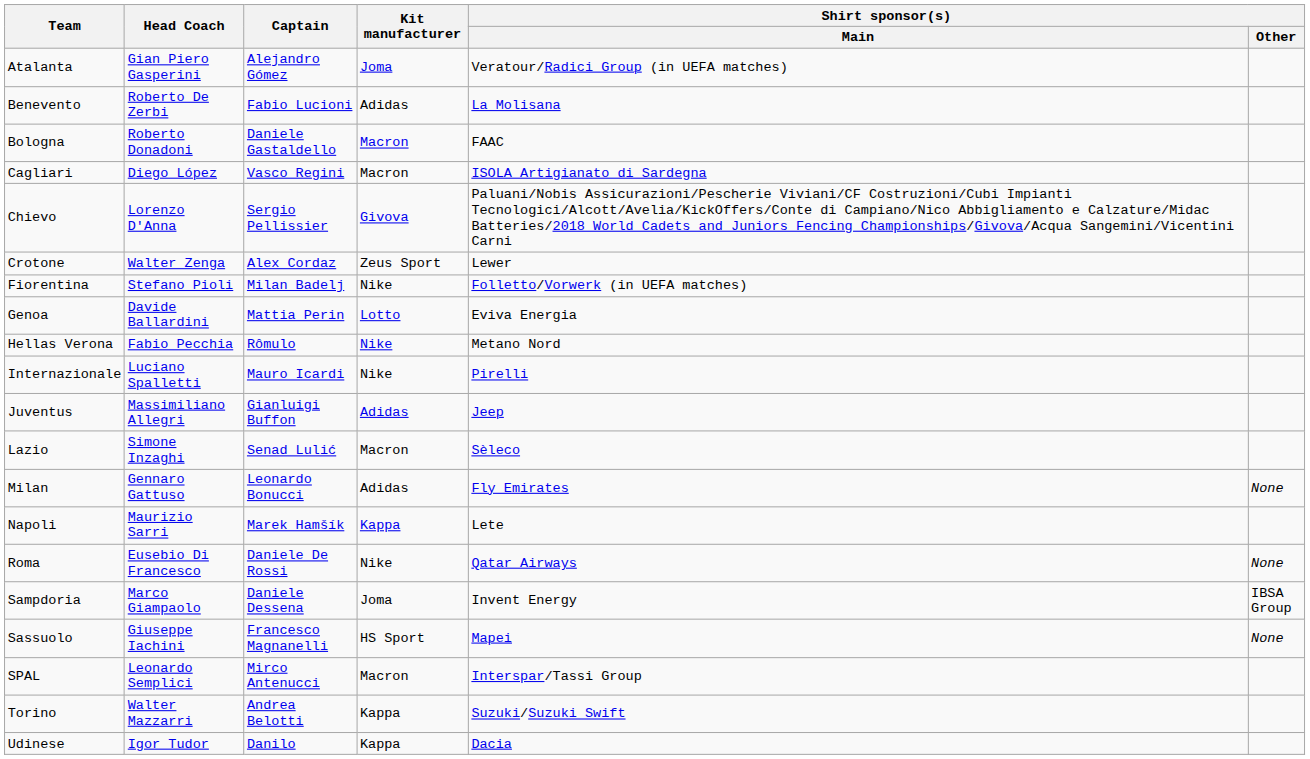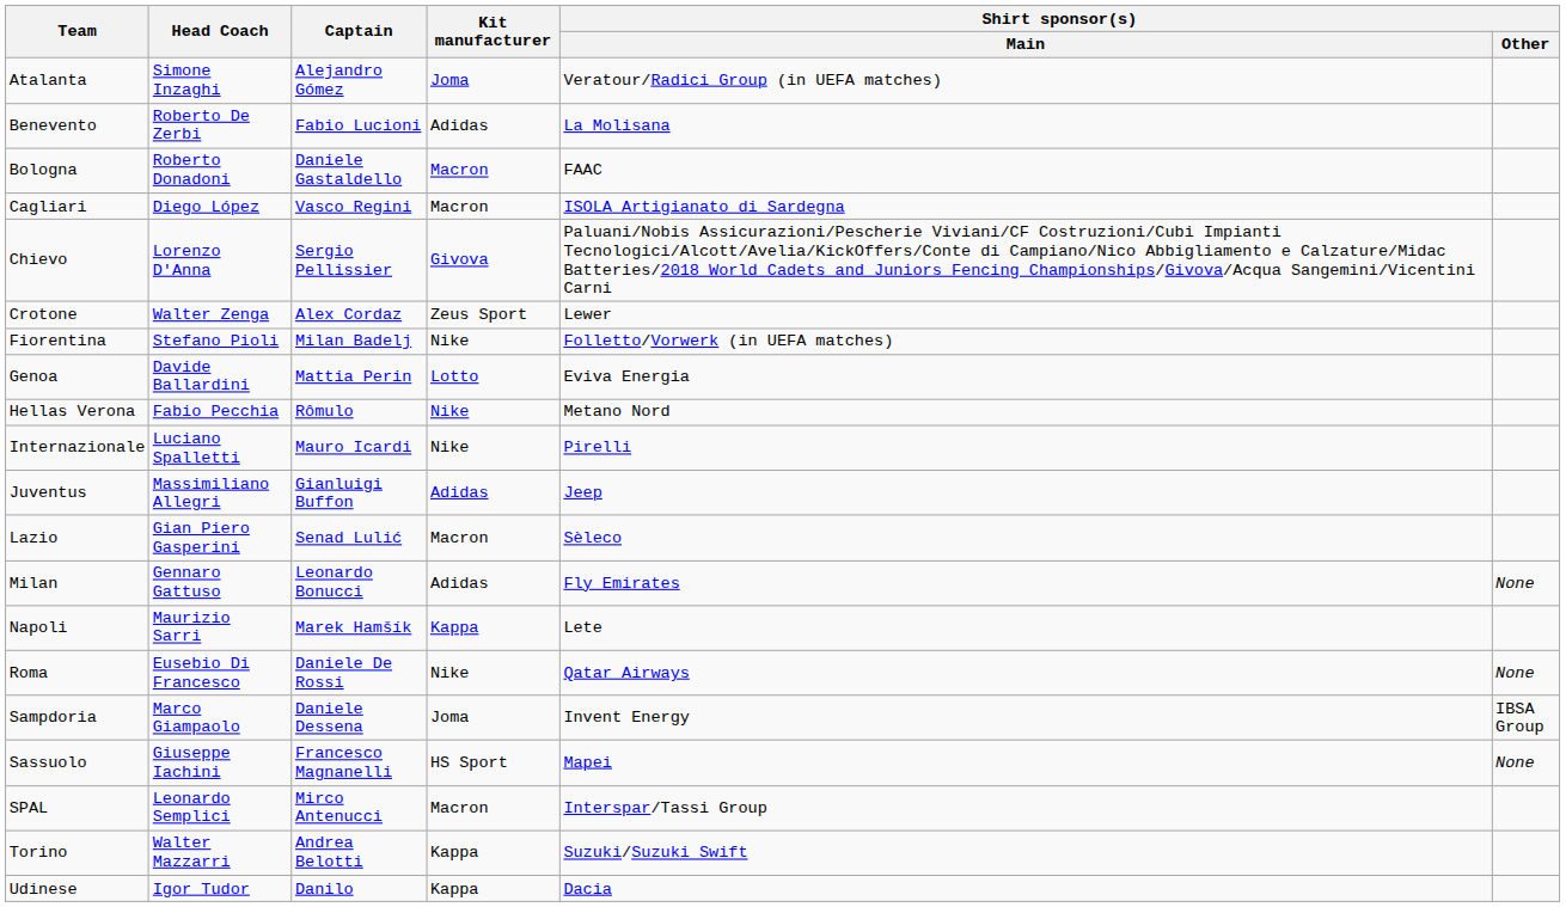Atalanta | Head Coach: Gian Piero Gasperini -> Simone Inzaghi
Lazio | Head Coach: Simone Inzaghi -> Gian Piero Gasperini
